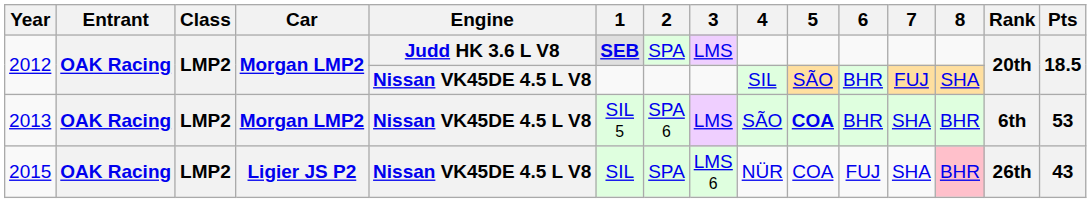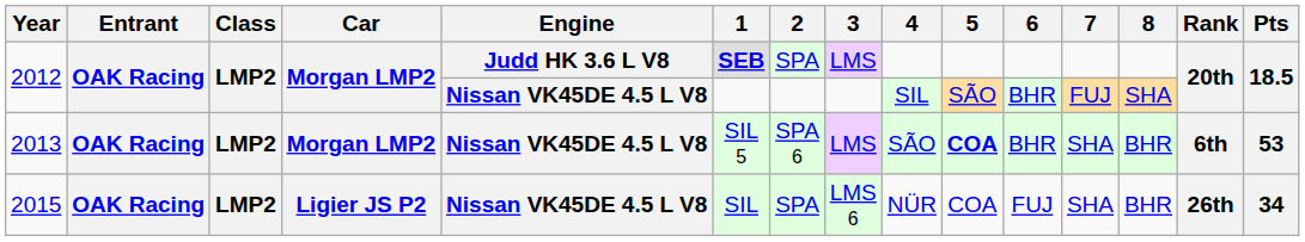2015 | 8: pink background -> no background
2015 | Pts: 43 -> 34
